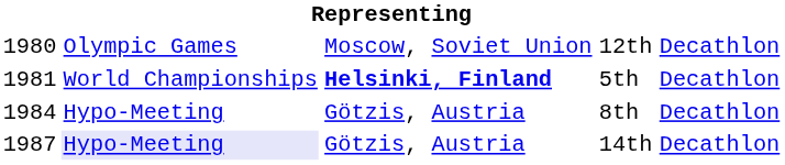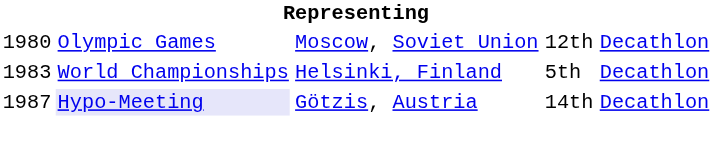5th | column 1: 1981 -> 1983
5th | column 3: bold -> normal
- row: 1984 | Hypo-Meeting | Götzis, Austria | 8th | Decathlon
